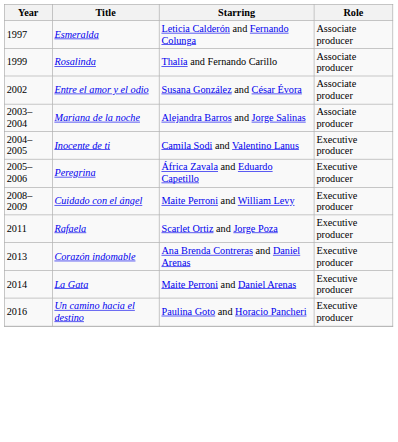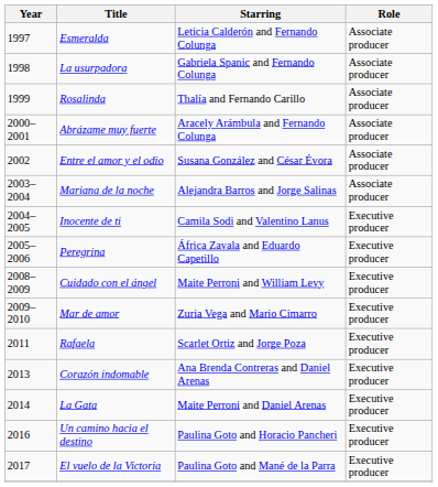+ row: 1998 | La usurpadora | Gabriela Spanic and Fernando Colunga | Associate producer
+ row: 2000–2001 | Abrázame muy fuerte | Aracely Arámbula and Fernando Colunga | Associate producer
+ row: 2009–2010 | Mar de amor | Zuria Vega and Mario Cimarro | Executive producer
+ row: 2017 | El vuelo de la Victoria | Paulina Goto and Mané de la Parra | Executive producer
